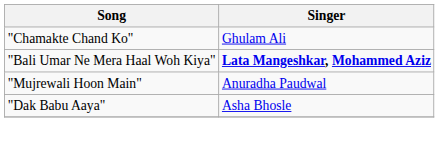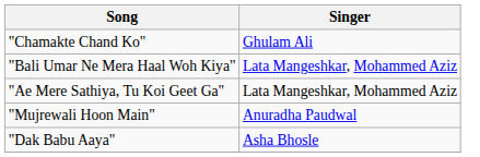"Bali Umar Ne Mera Haal Woh Kiya" | Singer: bold -> normal
+ row: "Ae Mere Sathiya, Tu Koi Geet Ga" | Lata Mangeshkar, Mohammed Aziz
